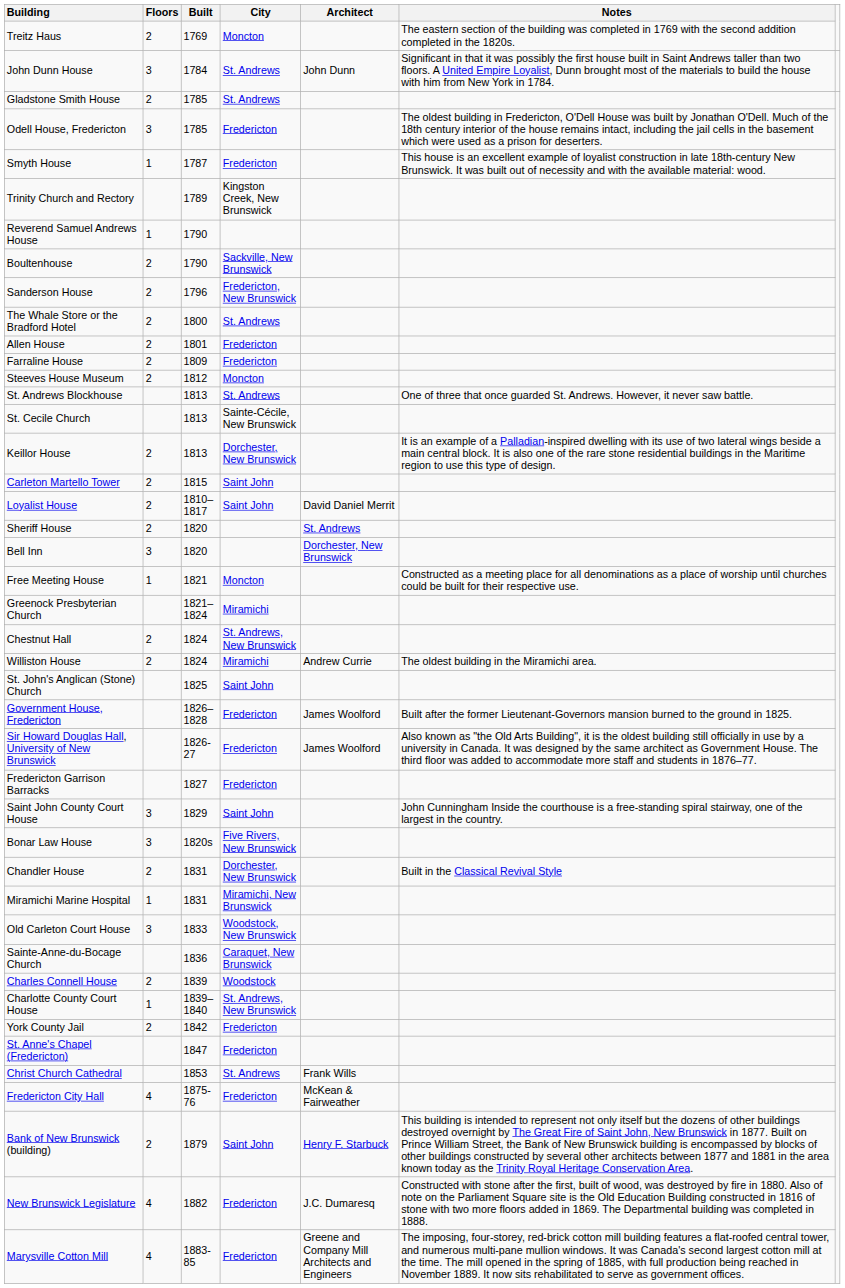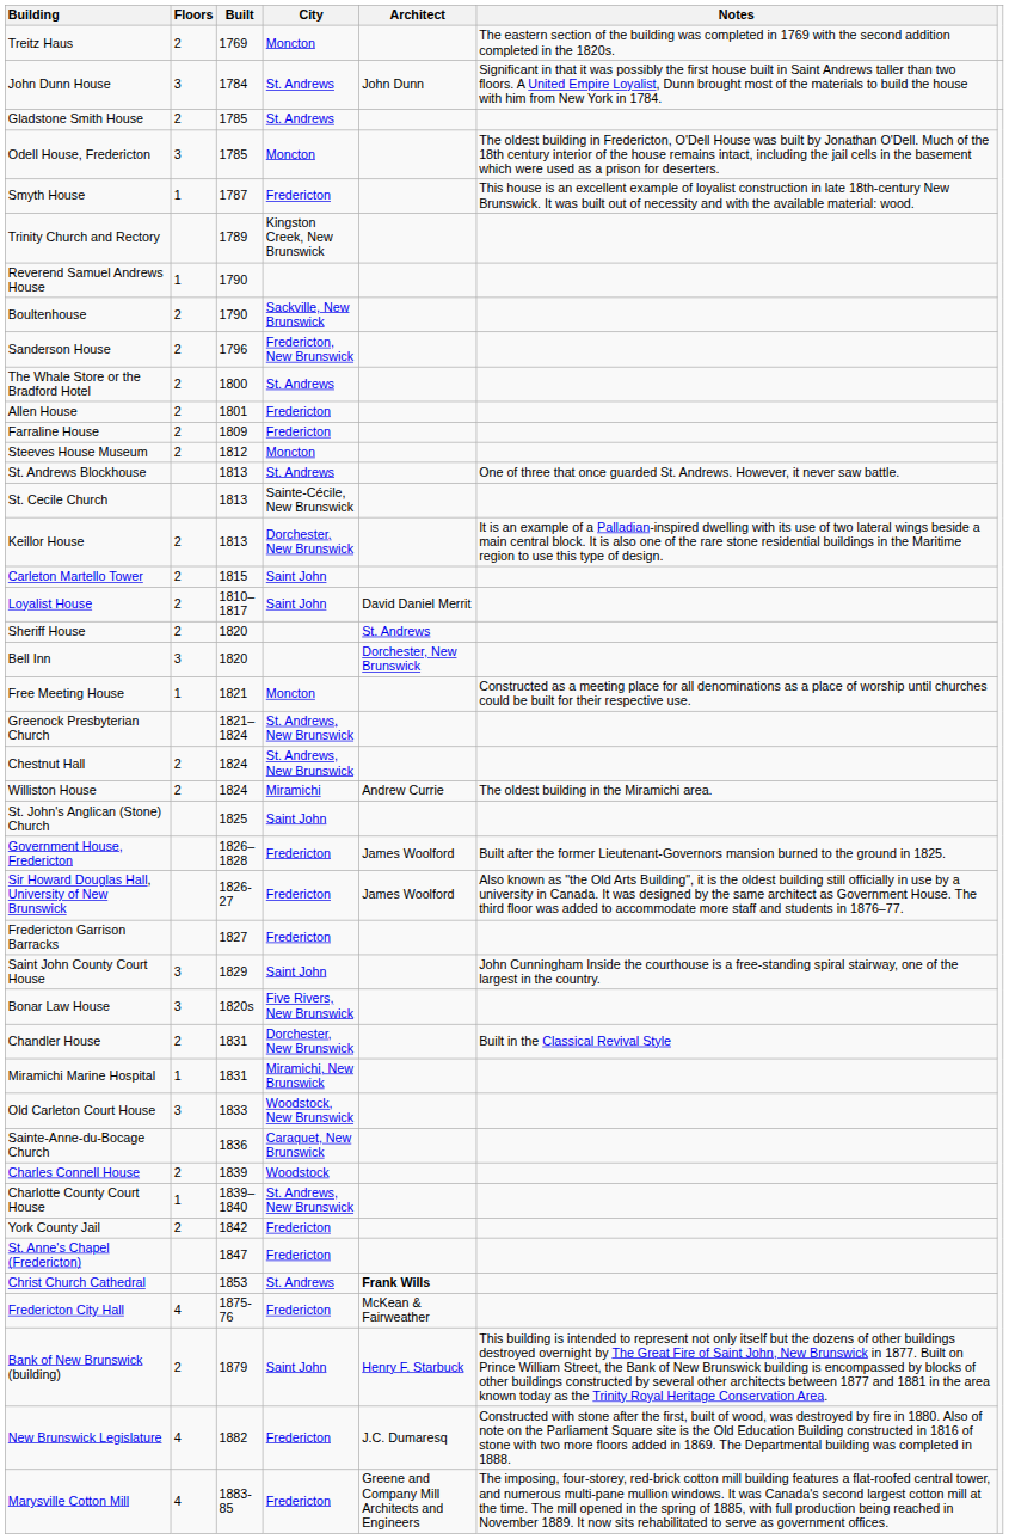Odell House, Fredericton | City: Fredericton -> Moncton
Greenock Presbyterian Church | City: Miramichi -> St. Andrews, New Brunswick
Christ Church Cathedral | Architect: normal -> bold
